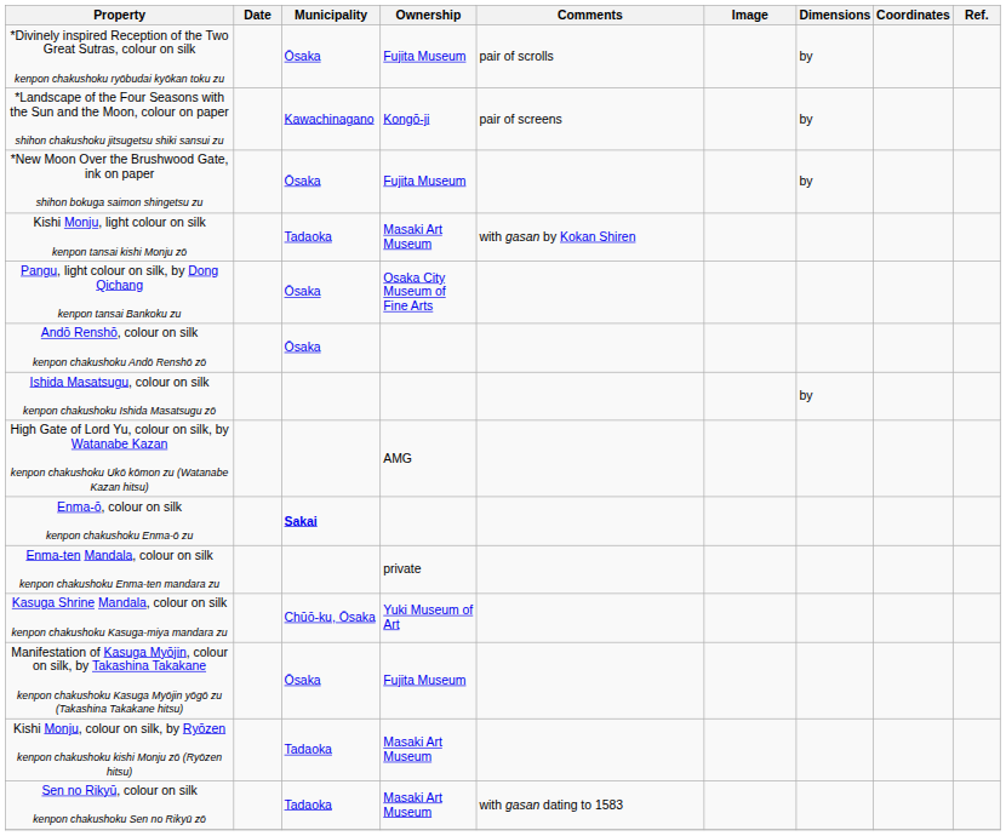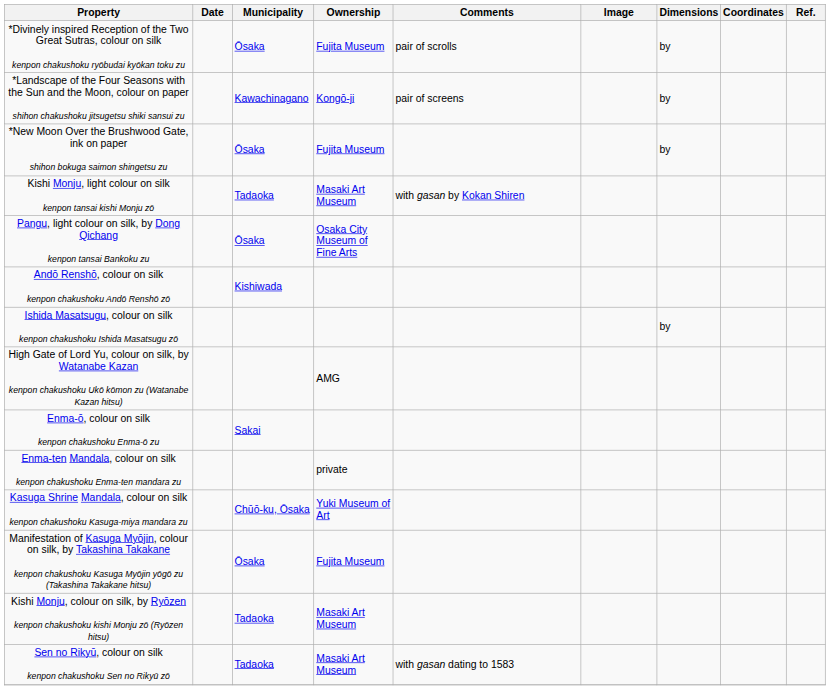Andō Renshō, colour on silk kenpon chakushoku Andō Renshō zō | Municipality: Ōsaka -> Kishiwada
Enma-ō, colour on silk kenpon chakushoku Enma-ō zu | Municipality: bold -> normal
